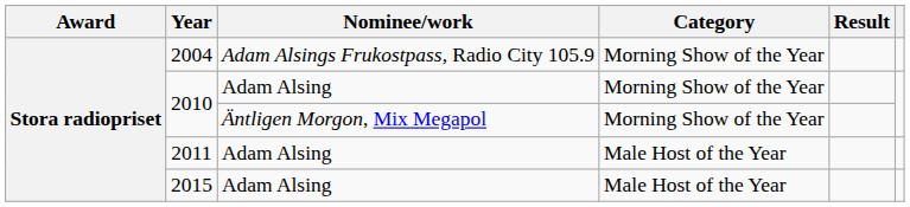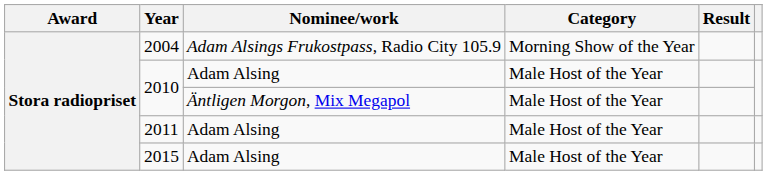2010 / Adam Alsing | Category: Morning Show of the Year -> Male Host of the Year
2010 / Äntligen Morgon, Mix Megapol | Category: Morning Show of the Year -> Male Host of the Year
